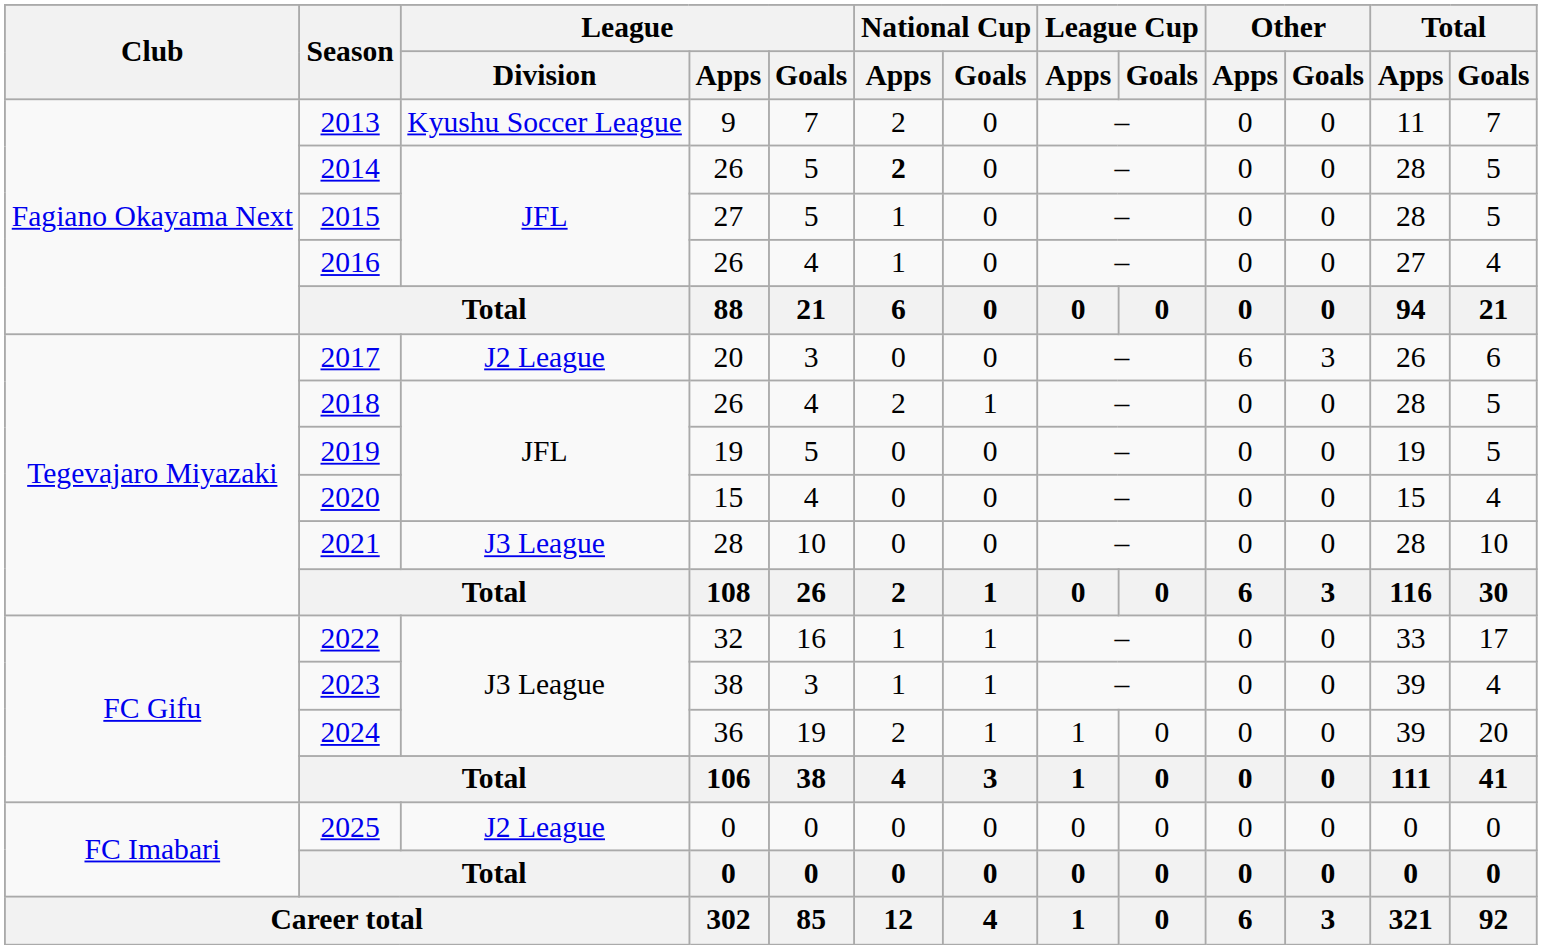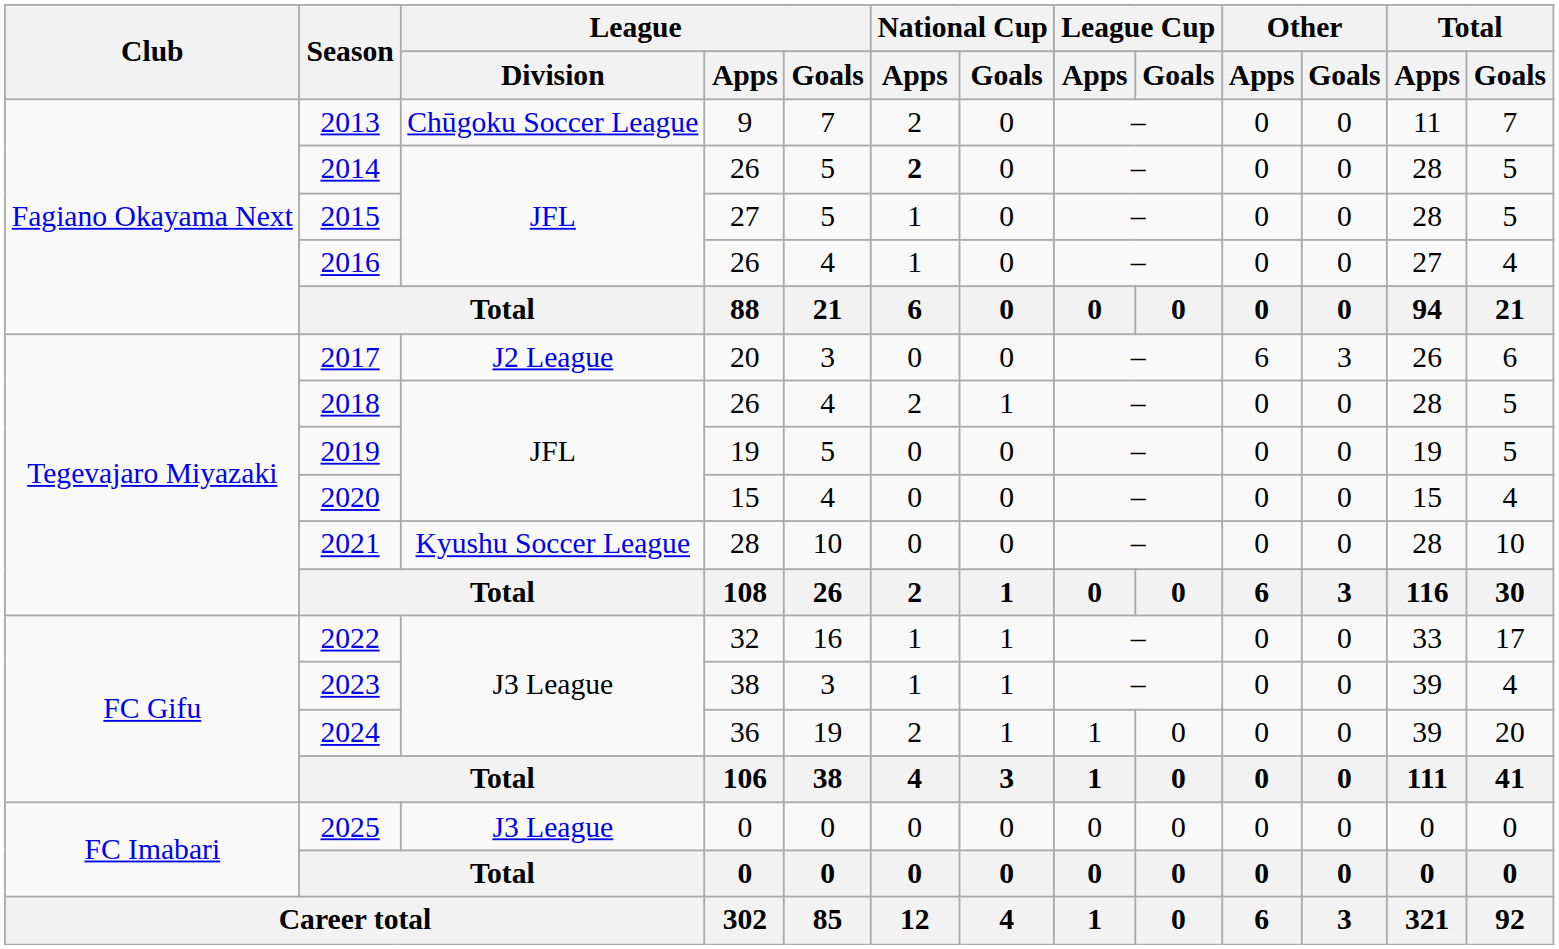2013 | League / Division: Kyushu Soccer League -> Chūgoku Soccer League
2021 | League / Division: J3 League -> Kyushu Soccer League
2025 | League / Division: J2 League -> J3 League
